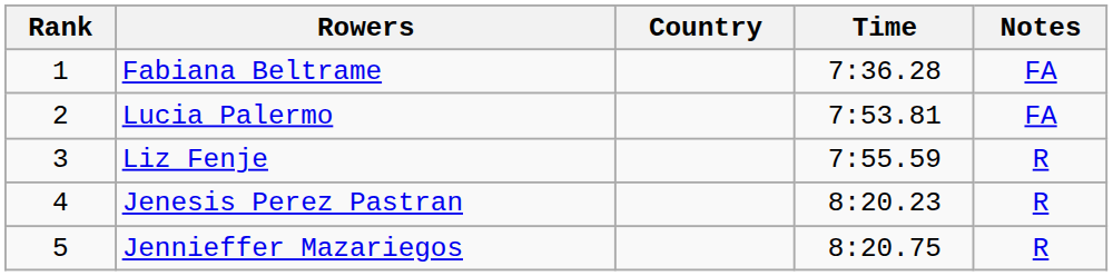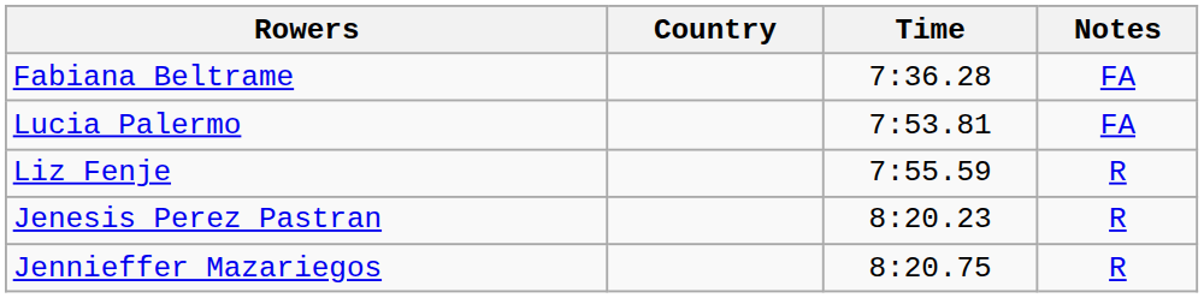- column: Rank | 1 | 2 | 3 | 4 | 5
